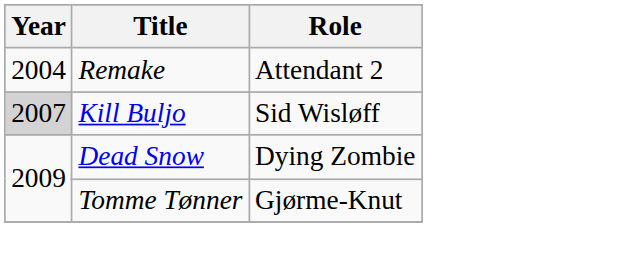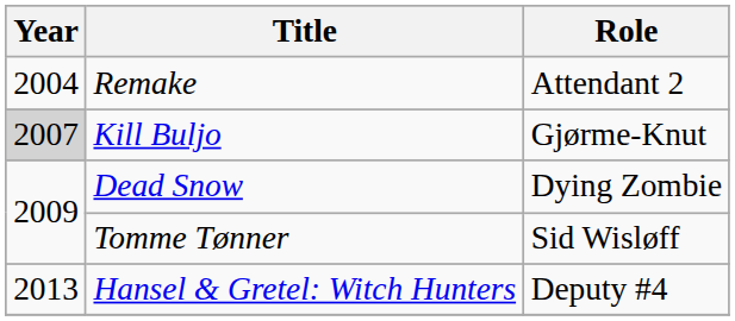Kill Buljo | Role: Sid Wisløff -> Gjørme-Knut
Tomme Tønner | Role: Gjørme-Knut -> Sid Wisløff
+ row: 2013 | Hansel & Gretel: Witch Hunters | Deputy #4
